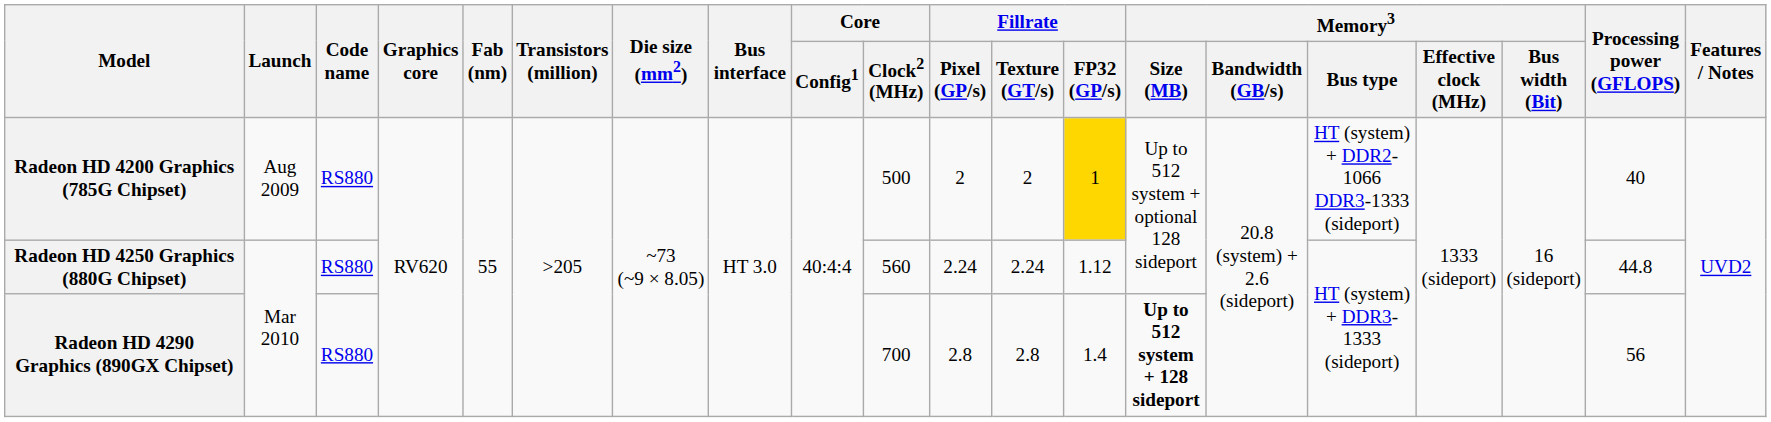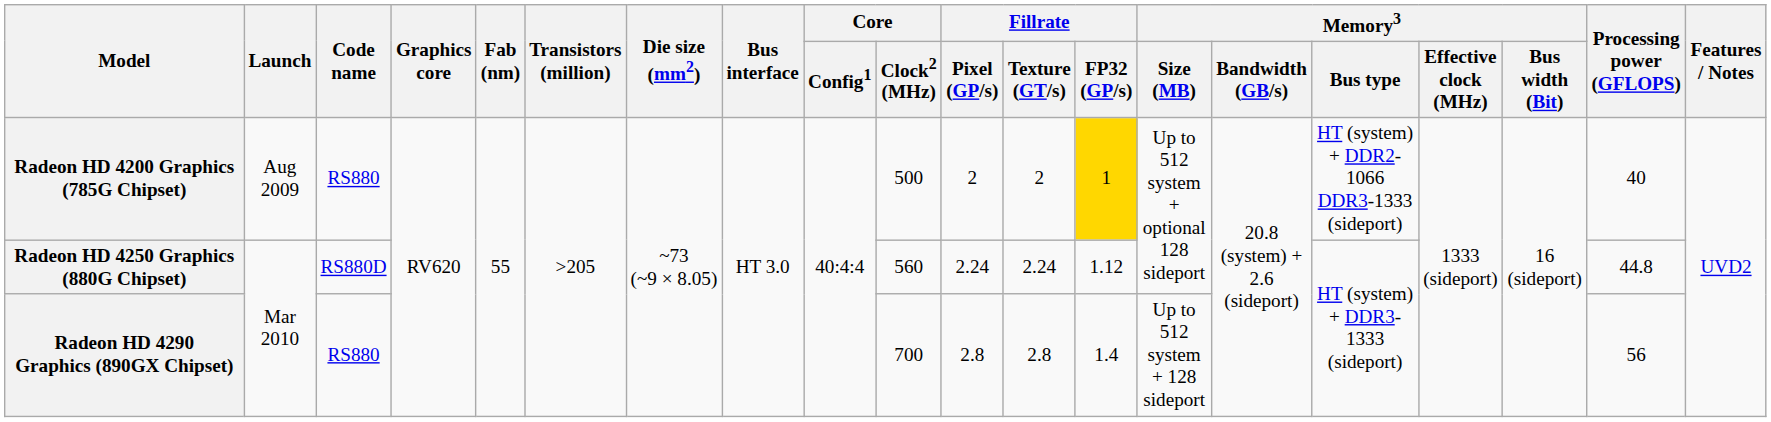Radeon HD 4250 Graphics (880G Chipset) | Code name: RS880 -> RS880D
Radeon HD 4290 Graphics (890GX Chipset) | Memory3 / Size (MB): bold -> normal
